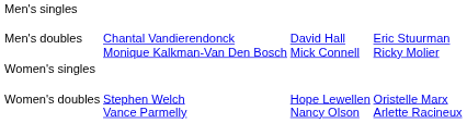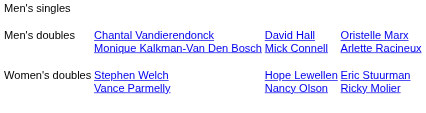Men's doubles | column 4: Eric Stuurman Ricky Molier -> Oristelle Marx Arlette Racineux
- row: Women's singles
Women's doubles | column 4: Oristelle Marx Arlette Racineux -> Eric Stuurman Ricky Molier
